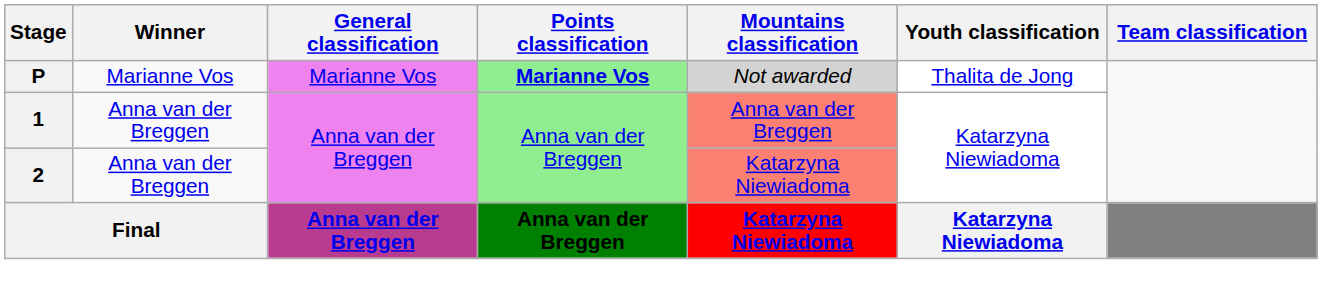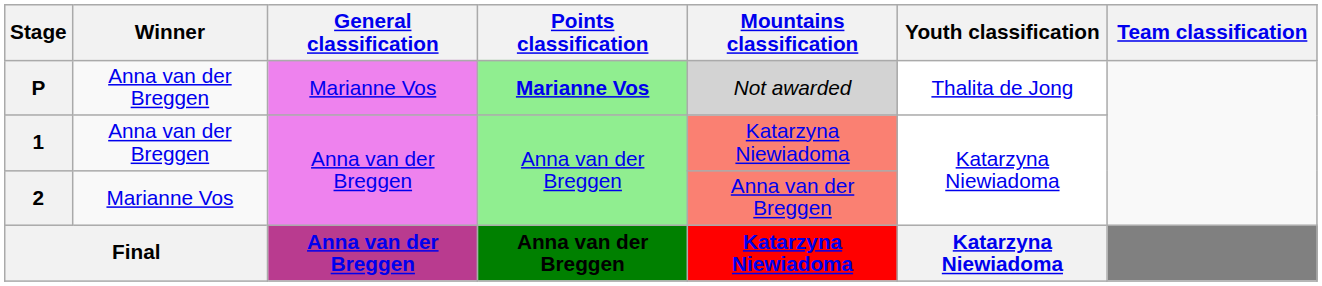P | Winner: Marianne Vos -> Anna van der Breggen
1 | Mountains classification: Anna van der Breggen -> Katarzyna Niewiadoma
2 | Winner: Anna van der Breggen -> Marianne Vos
2 | Mountains classification: Katarzyna Niewiadoma -> Anna van der Breggen
